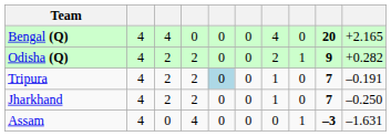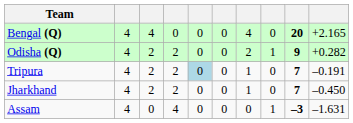Jharkhand | column 10: –0.250 -> –0.450
